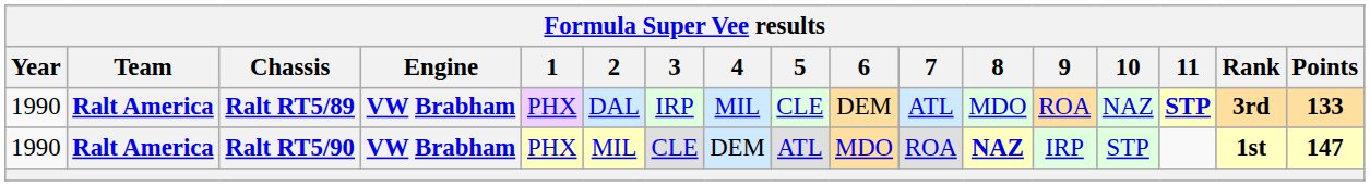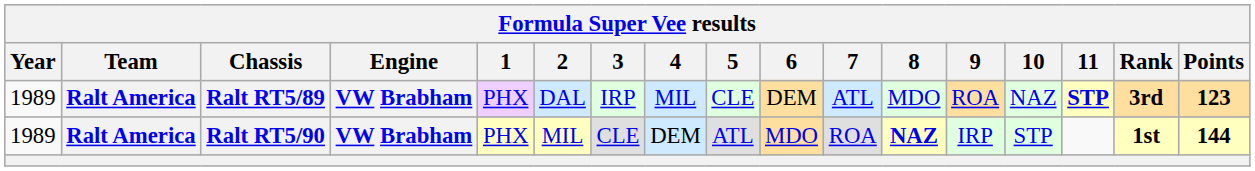Ralt RT5/89 | Year: 1990 -> 1989
Ralt RT5/89 | Points: 133 -> 123
Ralt RT5/90 | Year: 1990 -> 1989
Ralt RT5/90 | Points: 147 -> 144
